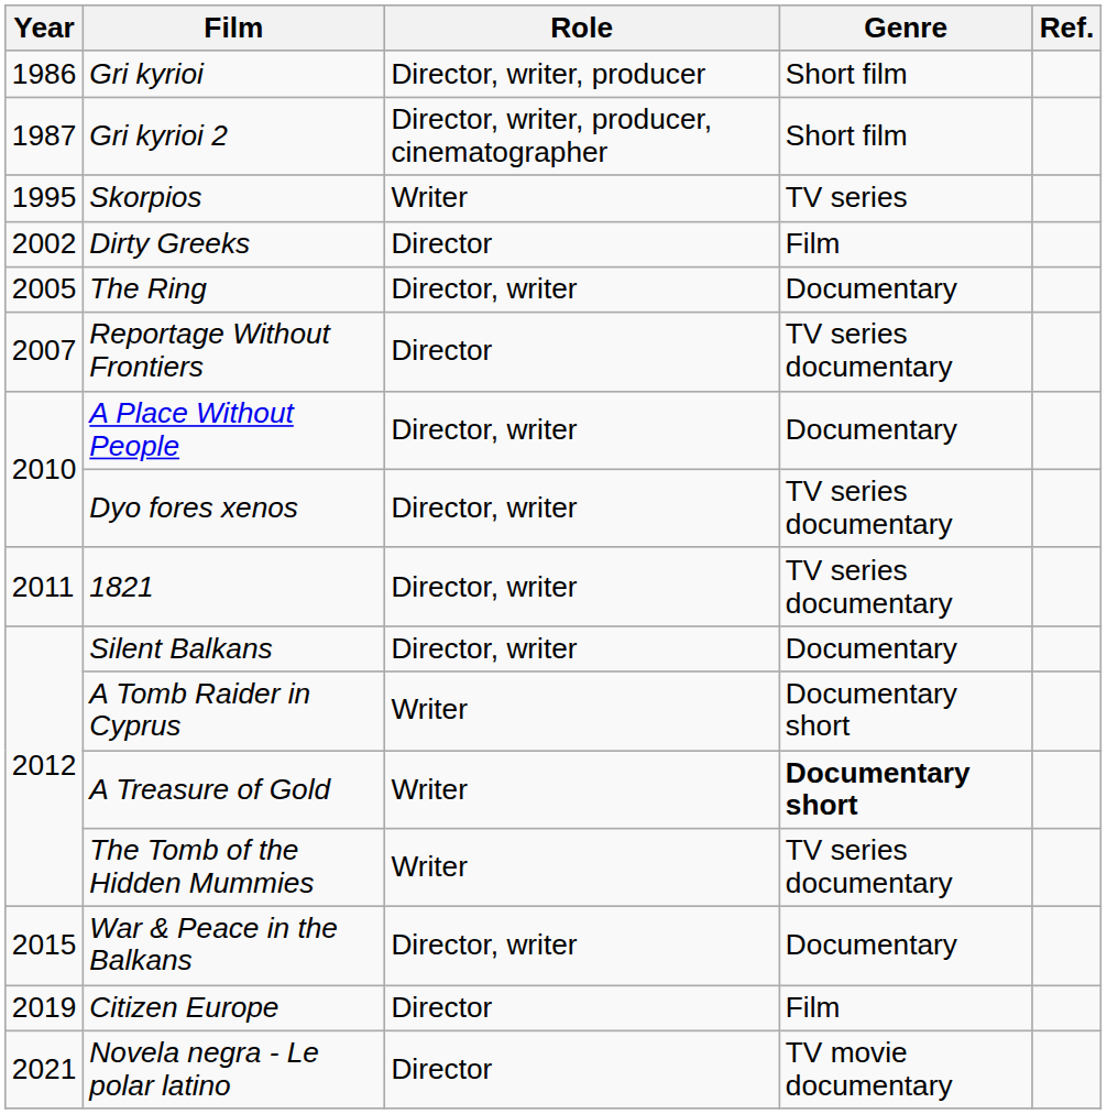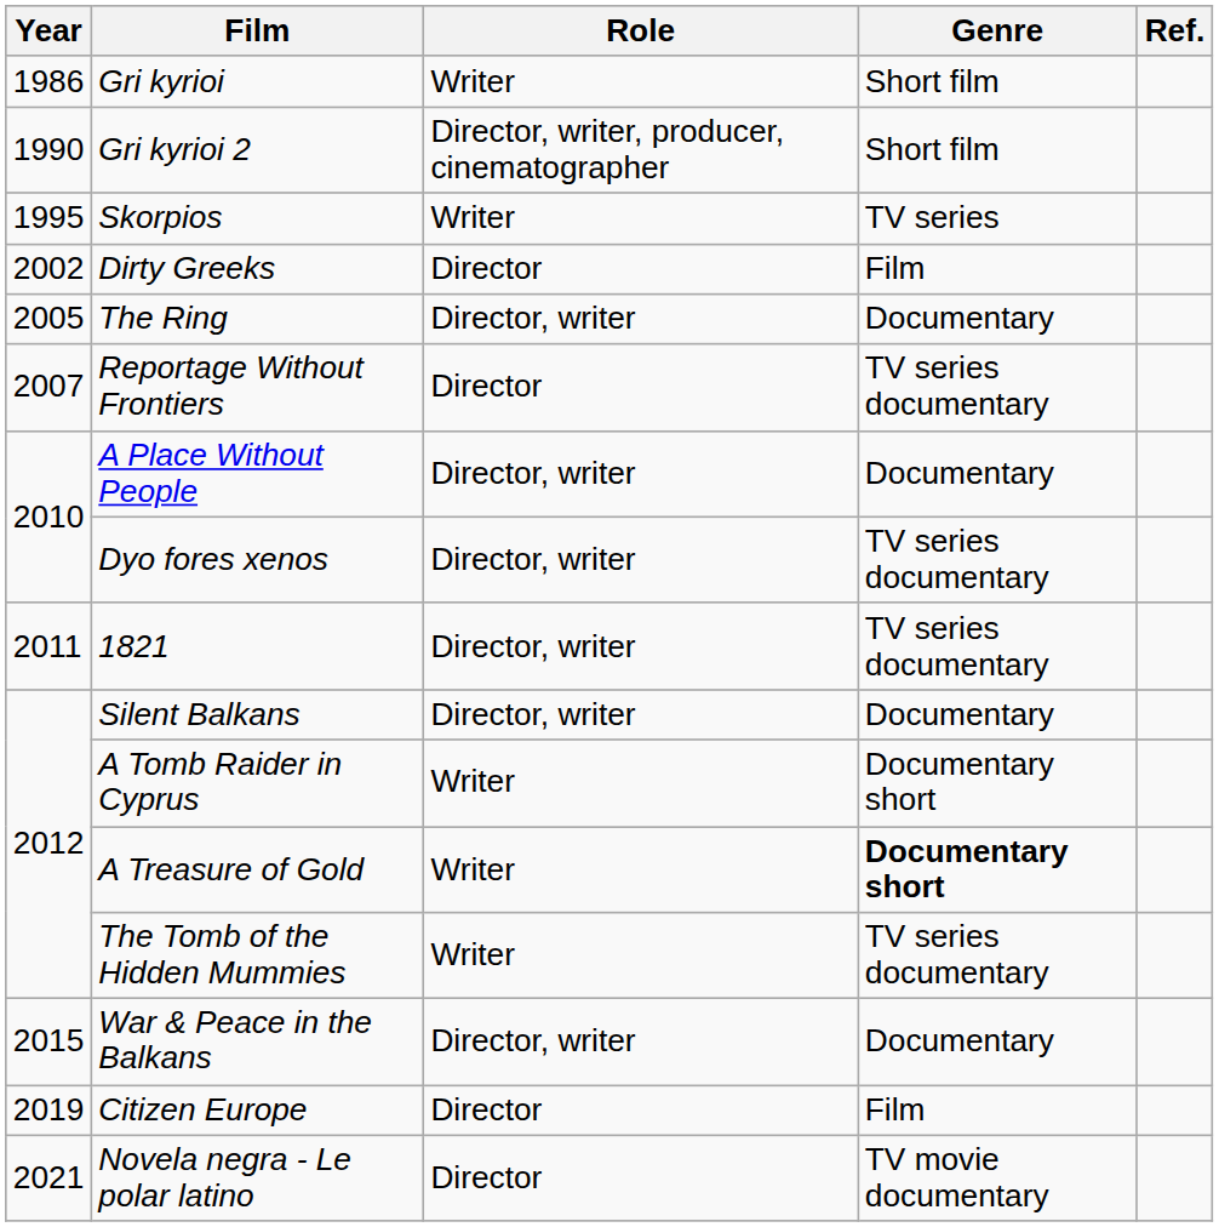Gri kyrioi | Role: Director, writer, producer -> Writer
Gri kyrioi 2 | Year: 1987 -> 1990
